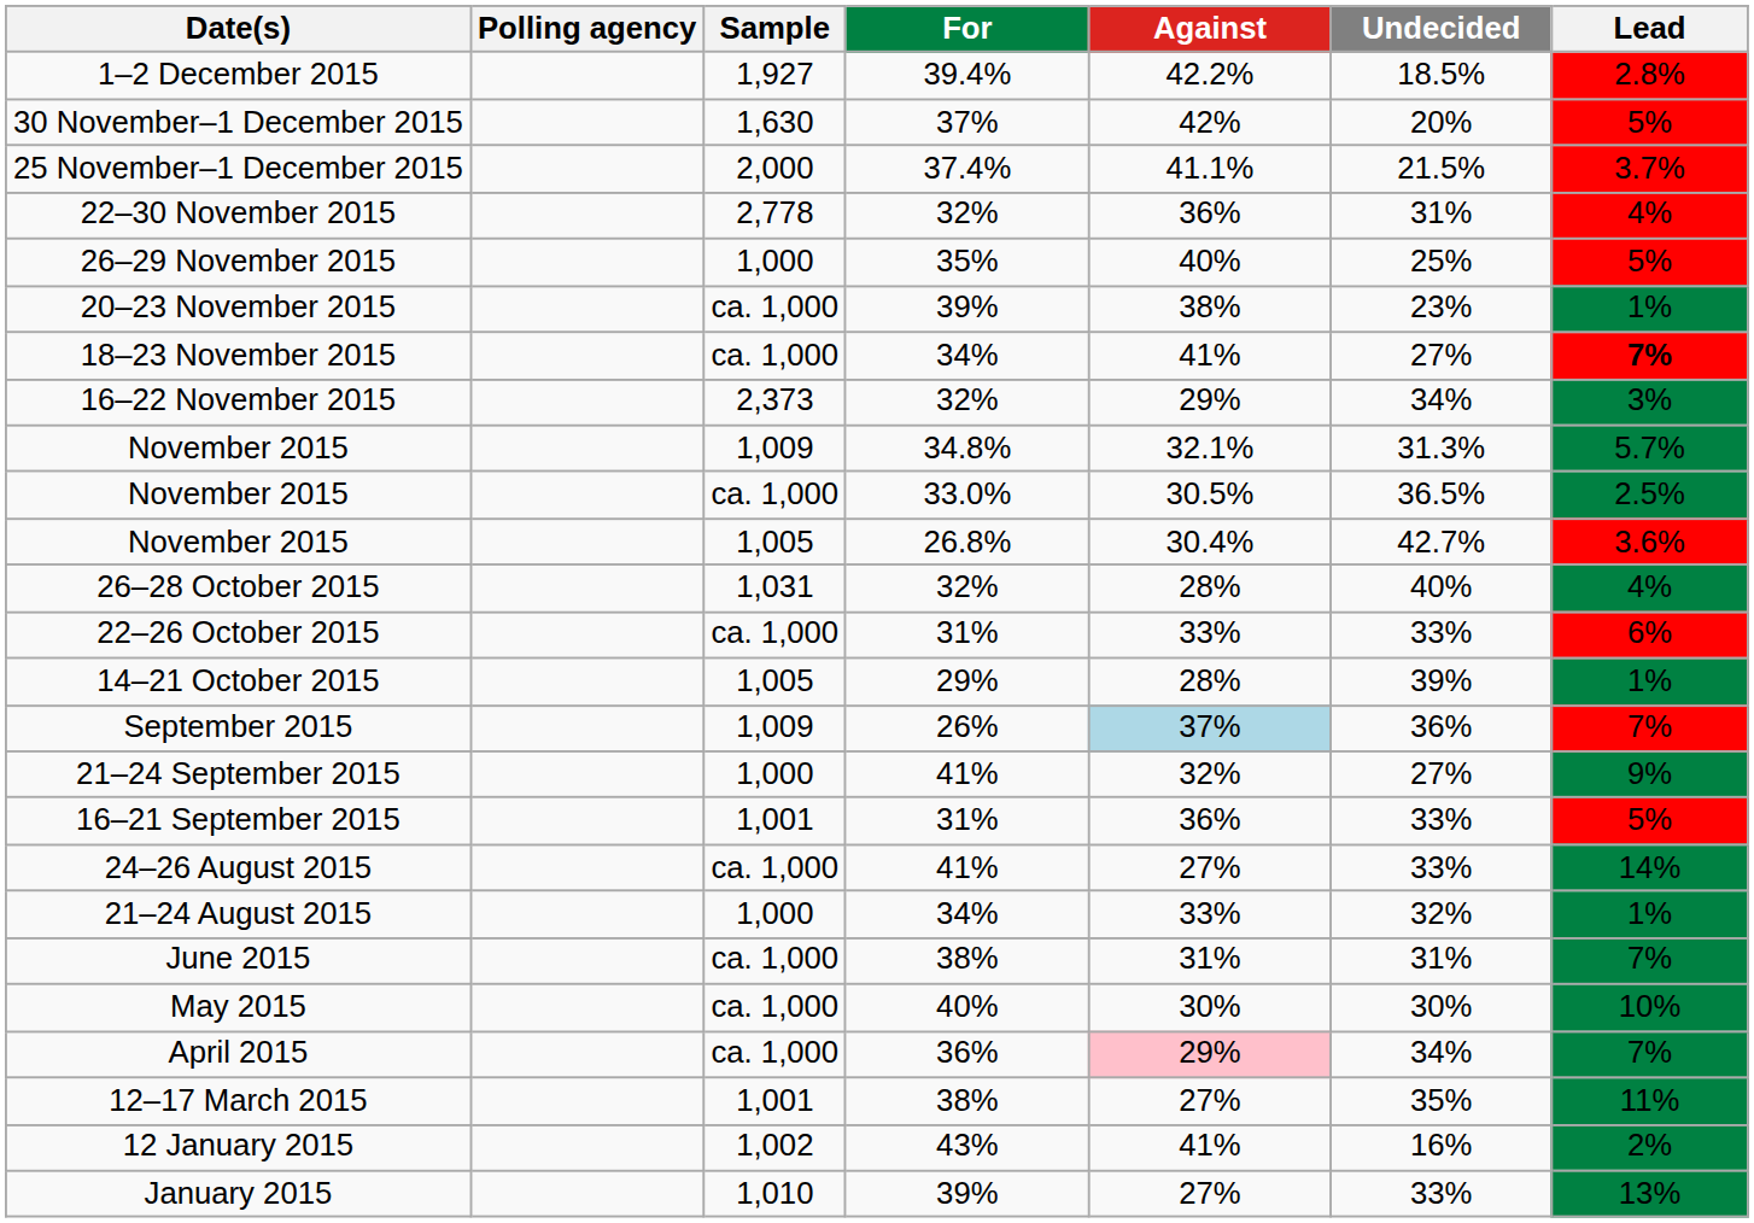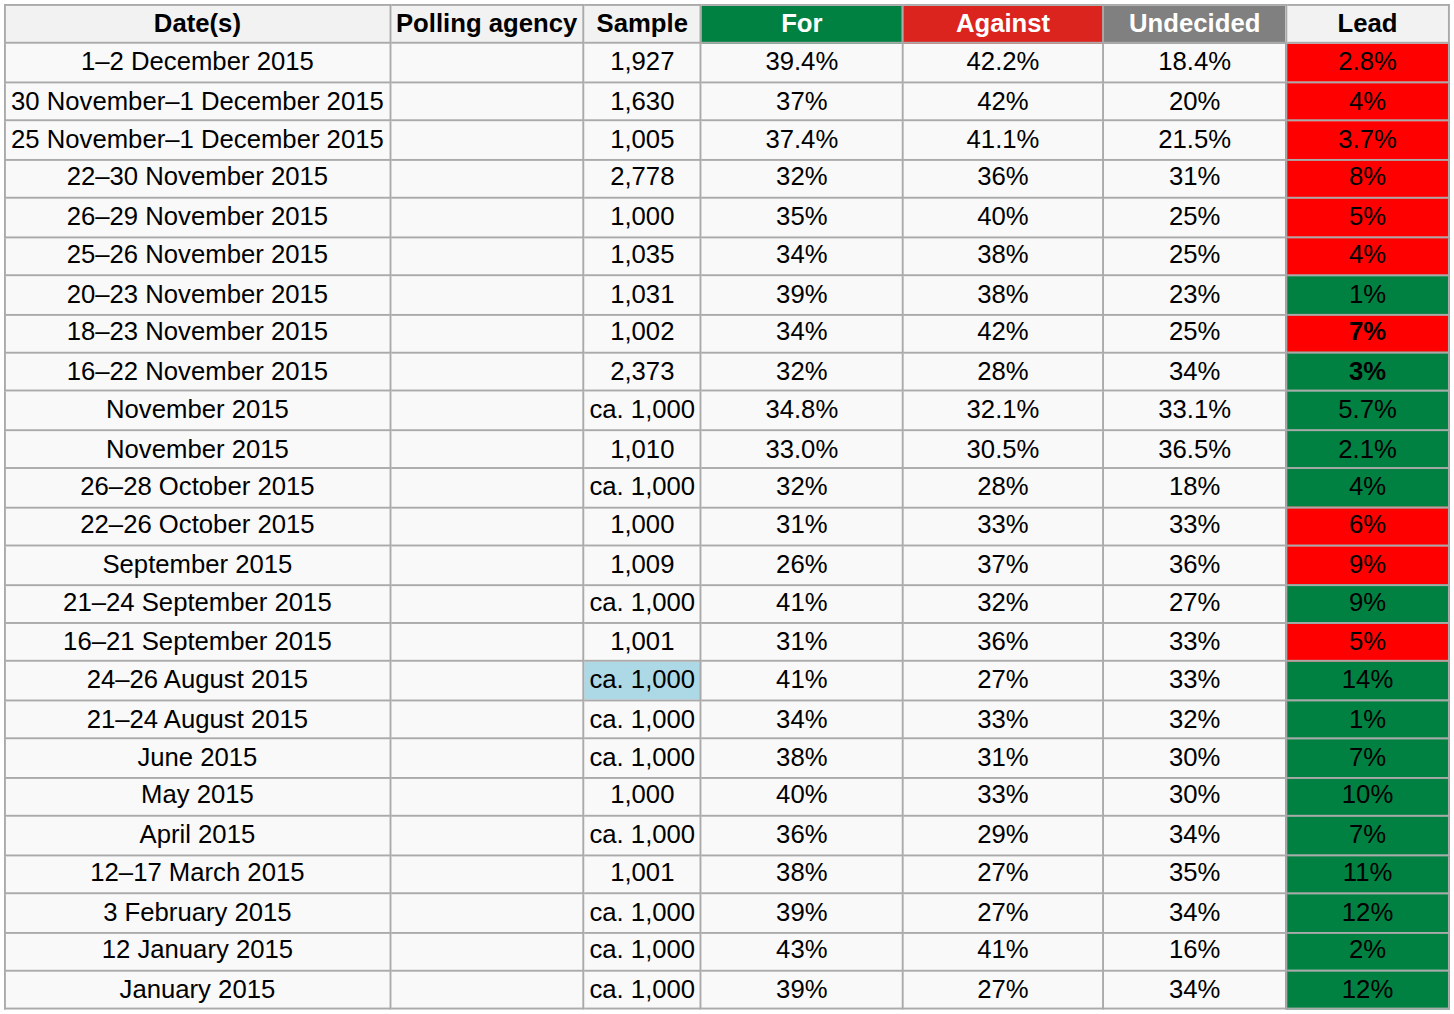1–2 December 2015 | Undecided: 18.5% -> 18.4%
30 November–1 December 2015 | Lead: 5% -> 4%
25 November–1 December 2015 | Sample: 2,000 -> 1,005
22–30 November 2015 | Lead: 4% -> 8%
+ row: 25–26 November 2015 | 1,035 | 34% | 38% | 25% | 4%
20–23 November 2015 | Sample: ca. 1,000 -> 1,031
18–23 November 2015 | Sample: ca. 1,000 -> 1,002
18–23 November 2015 | Against: 41% -> 42%
18–23 November 2015 | Undecided: 27% -> 25%
16–22 November 2015 | Against: 29% -> 28%
16–22 November 2015 | Lead: normal -> bold
November 2015 / 34.8% | Sample: 1,009 -> ca. 1,000
November 2015 / 34.8% | Undecided: 31.3% -> 33.1%
November 2015 / 33.0% | Sample: ca. 1,000 -> 1,010
November 2015 / 33.0% | Lead: 2.5% -> 2.1%
- row: November 2015 | 1,005 | 26.8% | 30.4% | 42.7% | 3.6%
26–28 October 2015 | Sample: 1,031 -> ca. 1,000
26–28 October 2015 | Undecided: 40% -> 18%
22–26 October 2015 | Sample: ca. 1,000 -> 1,000
- row: 14–21 October 2015 | 1,005 | 29% | 28% | 39% | 1%
September 2015 | Against: lightblue background -> no background
September 2015 | Lead: 7% -> 9%
21–24 September 2015 | Sample: 1,000 -> ca. 1,000
24–26 August 2015 | Sample: no background -> lightblue background
21–24 August 2015 | Sample: 1,000 -> ca. 1,000
June 2015 | Undecided: 31% -> 30%
May 2015 | Sample: ca. 1,000 -> 1,000
May 2015 | Against: 30% -> 33%
April 2015 | Against: pink background -> no background
+ row: 3 February 2015 | ca. 1,000 | 39% | 27% | 34% | 12%
12 January 2015 | Sample: 1,002 -> ca. 1,000
January 2015 | Sample: 1,010 -> ca. 1,000
January 2015 | Undecided: 33% -> 34%
January 2015 | Lead: 13% -> 12%
